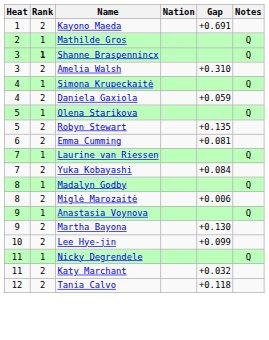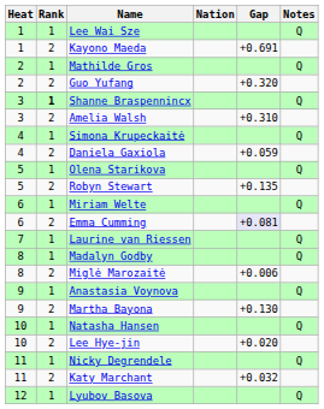+ row: 1 | 1 | Lee Wai Sze | Q
+ row: 2 | 2 | Guo Yufang | +0.320
+ row: 6 | 1 | Miriam Welte | Q
Emma Cumming | Gap: no background -> lavender background
- row: 7 | 2 | Yuka Kobayashi | +0.084
+ row: 10 | 1 | Natasha Hansen | Q
Lee Hye-jin | Gap: +0.099 -> +0.020
+ row: 12 | 1 | Lyubov Basova | Q
- row: 12 | 2 | Tania Calvo | +0.118
